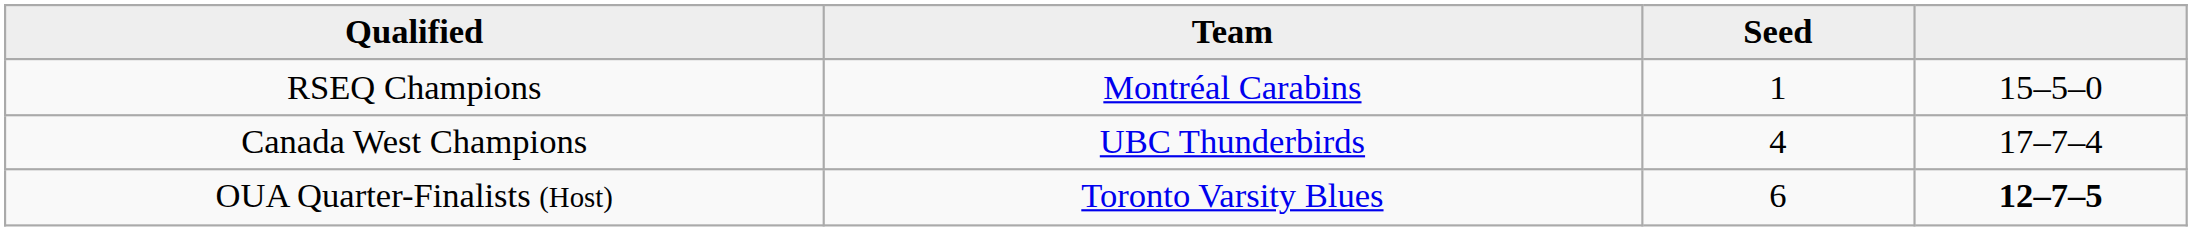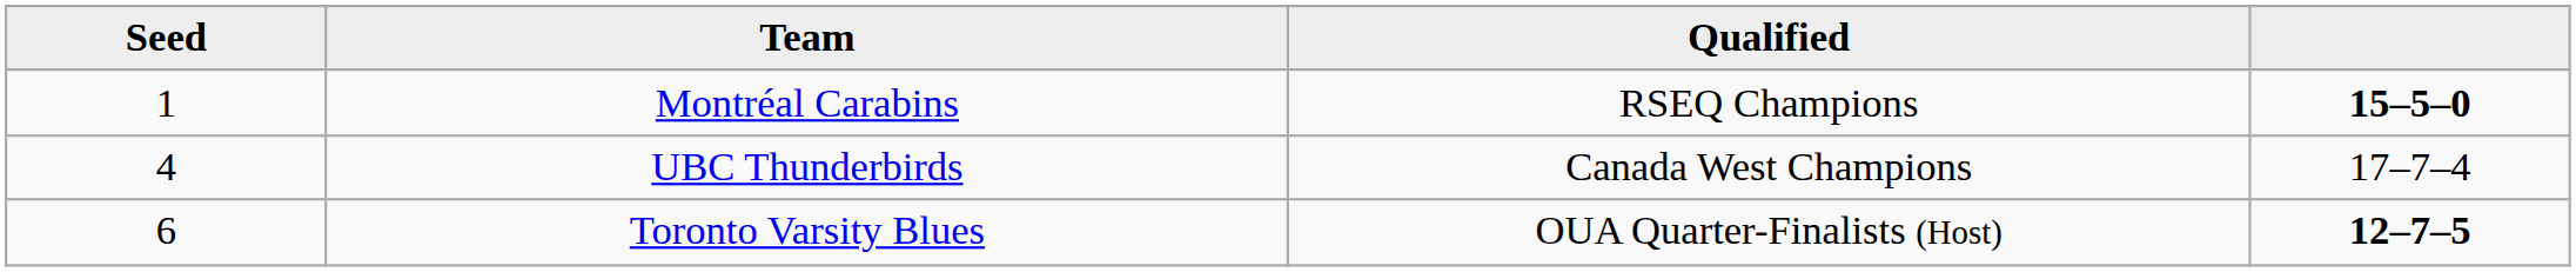columns swapped: Seed <-> Qualified
Montréal Carabins | column 4: normal -> bold
